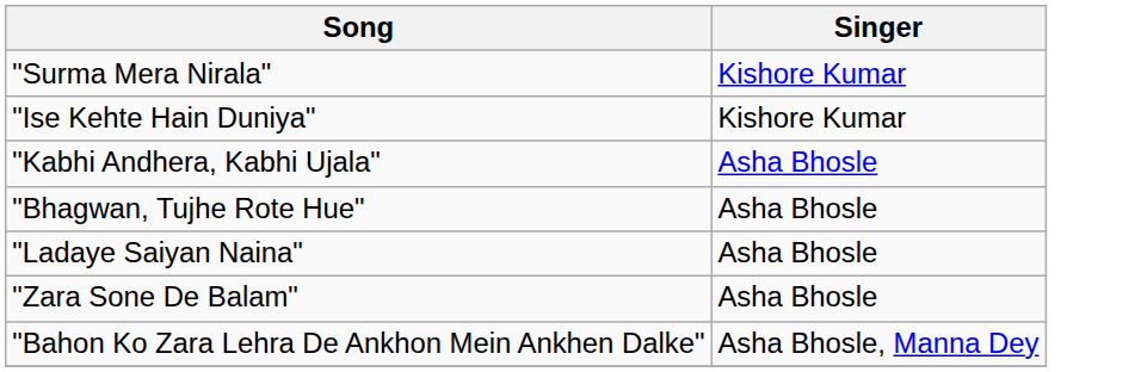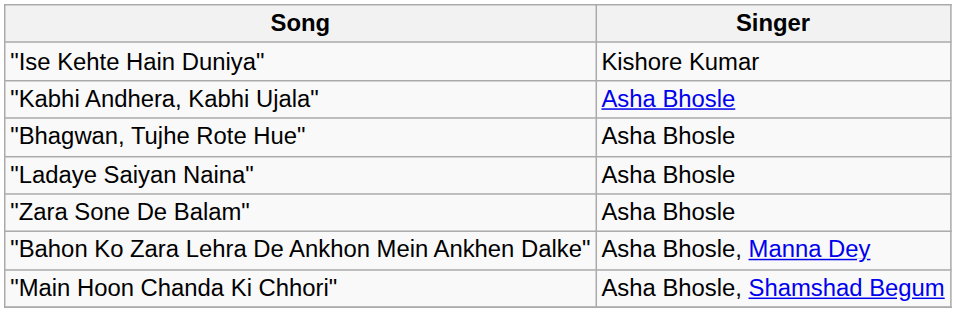- row: "Surma Mera Nirala" | Kishore Kumar
+ row: "Main Hoon Chanda Ki Chhori" | Asha Bhosle, Shamshad Begum
